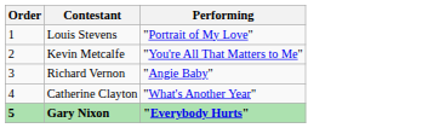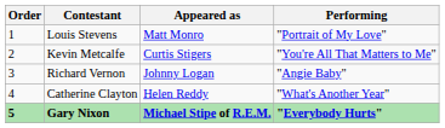+ column: Appeared as | Matt Monro | Curtis Stigers | Johnny Logan | Helen Reddy | Michael Stipe of R.E.M.
